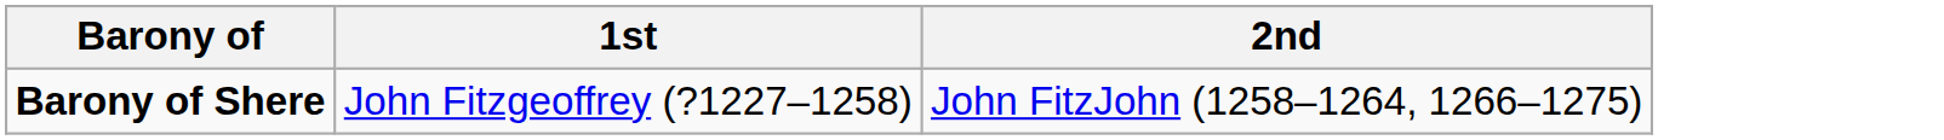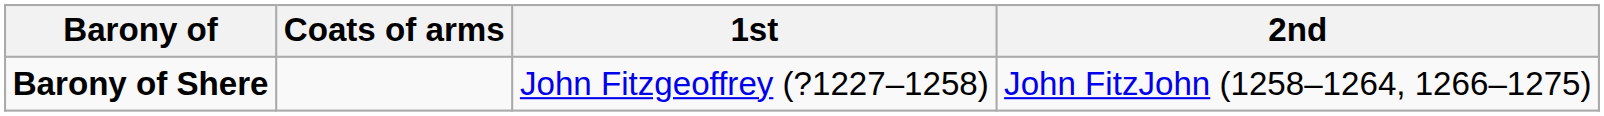+ column: Coats of arms
